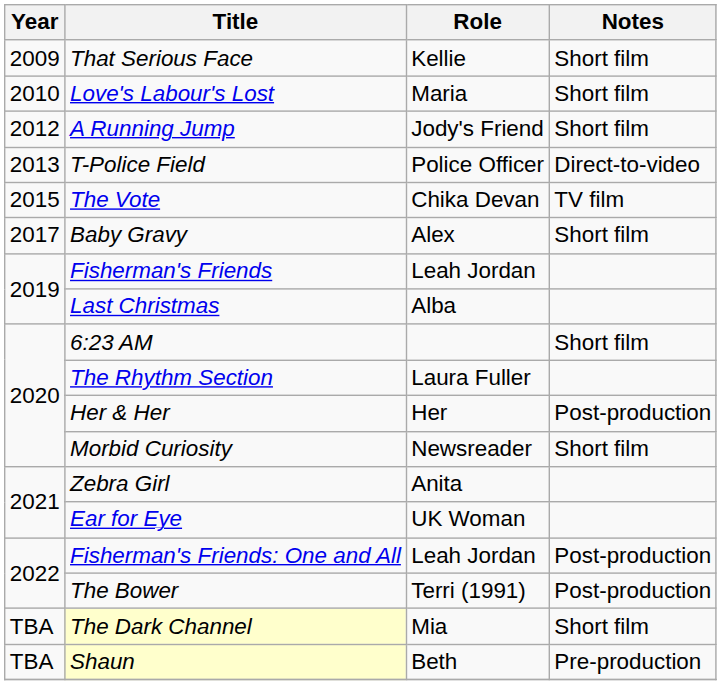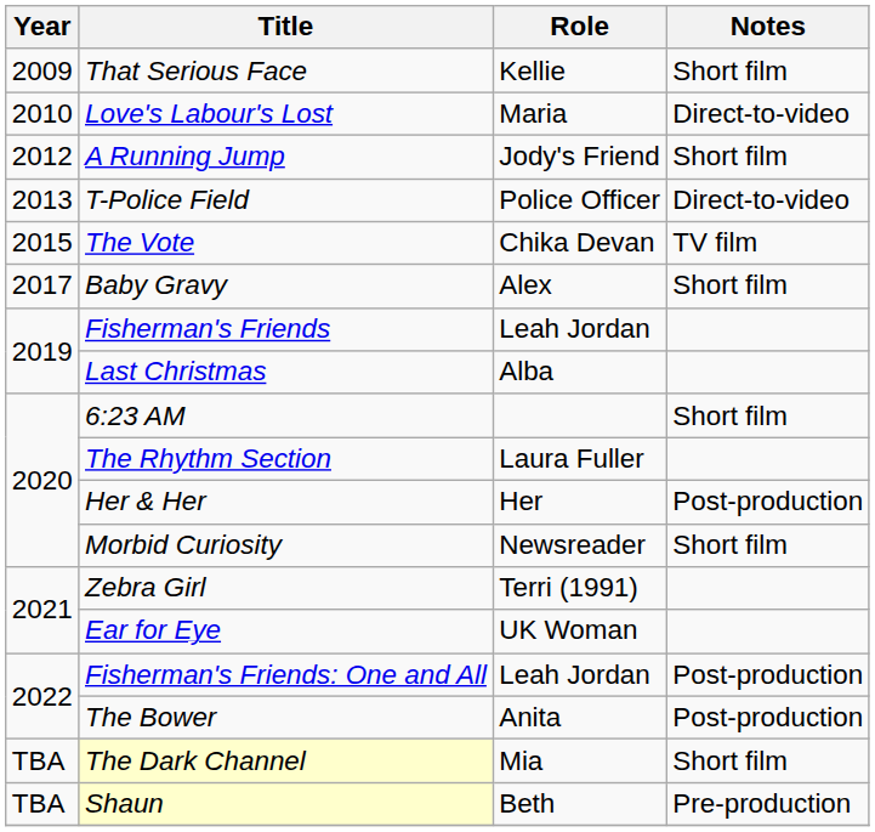Love's Labour's Lost | Notes: Short film -> Direct-to-video
Zebra Girl | Role: Anita -> Terri (1991)
The Bower | Role: Terri (1991) -> Anita
